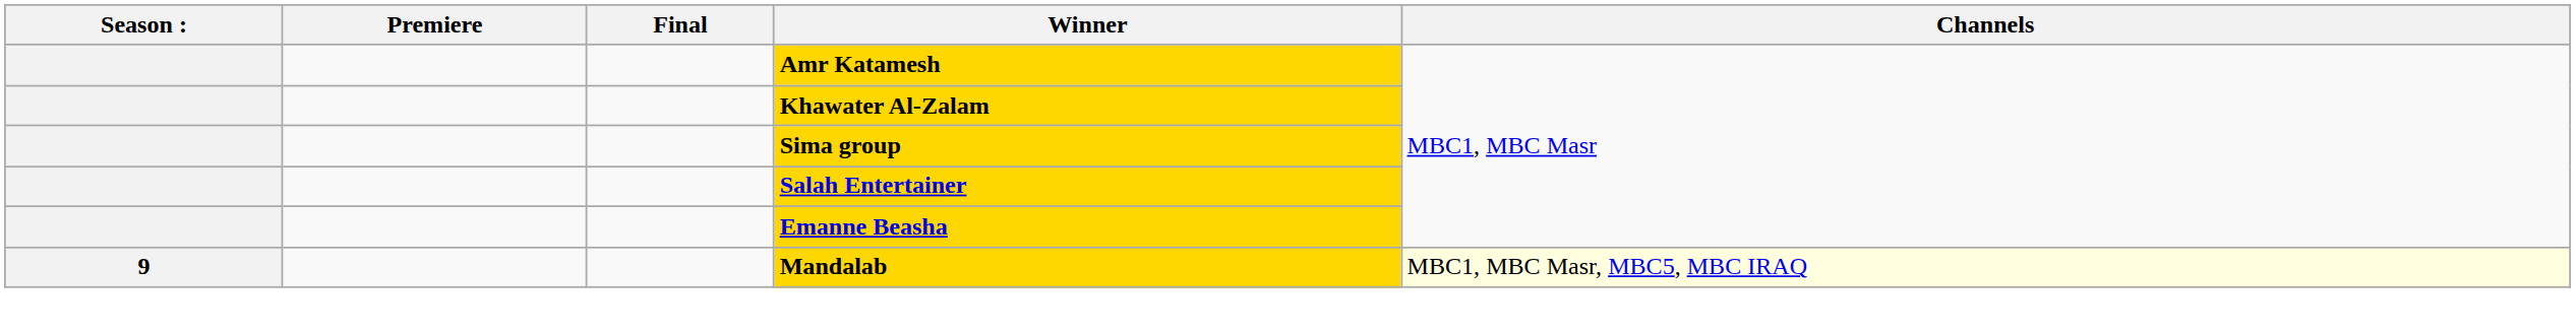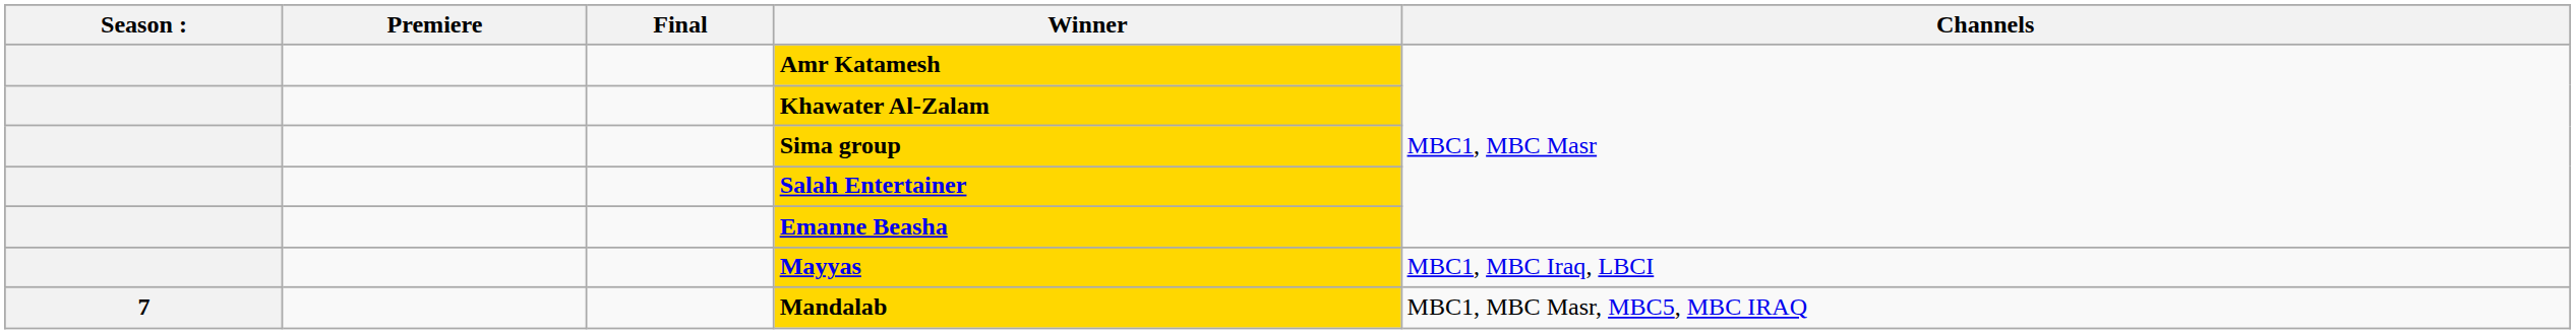+ row: Mayyas | MBC1, MBC Iraq, LBCI
Mandalab | Season :: 9 -> 7
Mandalab | Channels: lightyellow background -> no background
